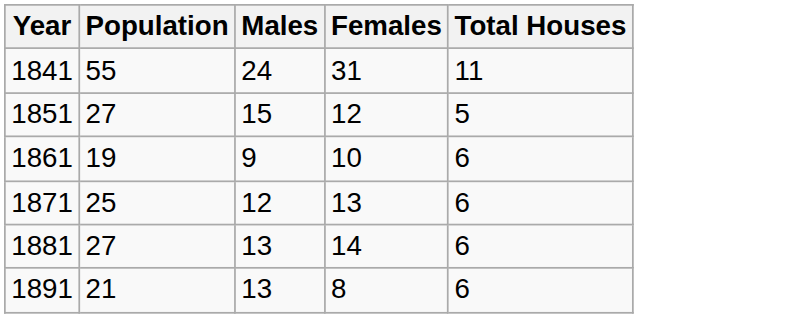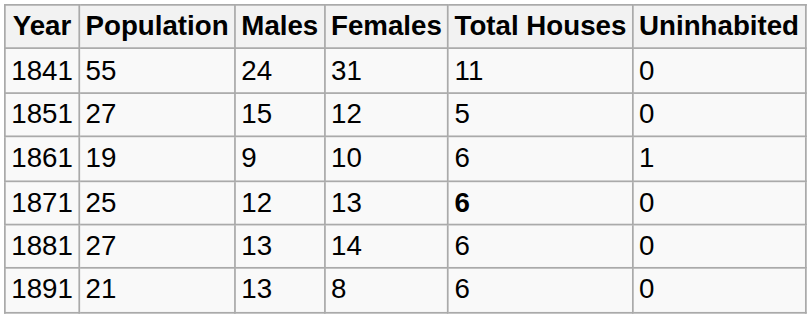+ column: Uninhabited | 0 | 0 | 1 | 0 | 0 | 0
1871 | Total Houses: normal -> bold
